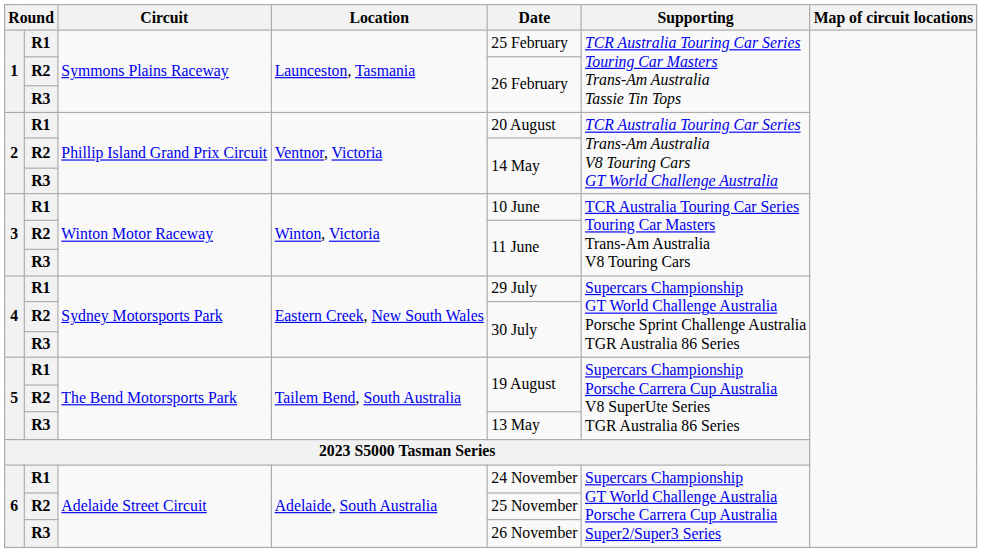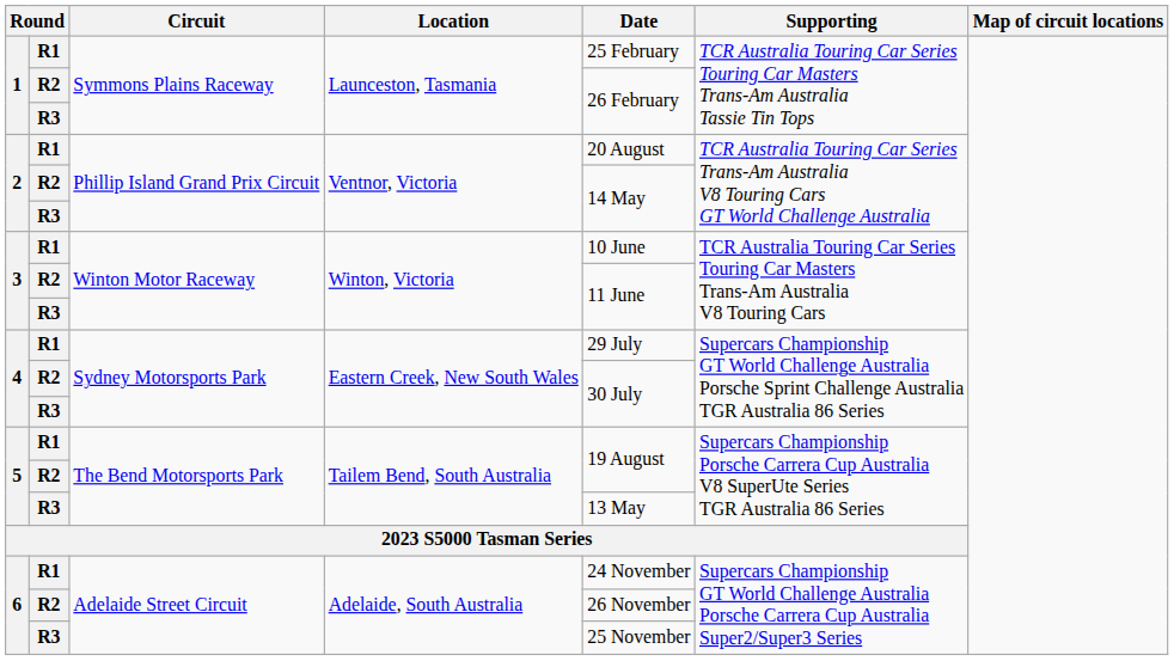6 / R2 | Date: 25 November -> 26 November
6 / R3 | Date: 26 November -> 25 November
